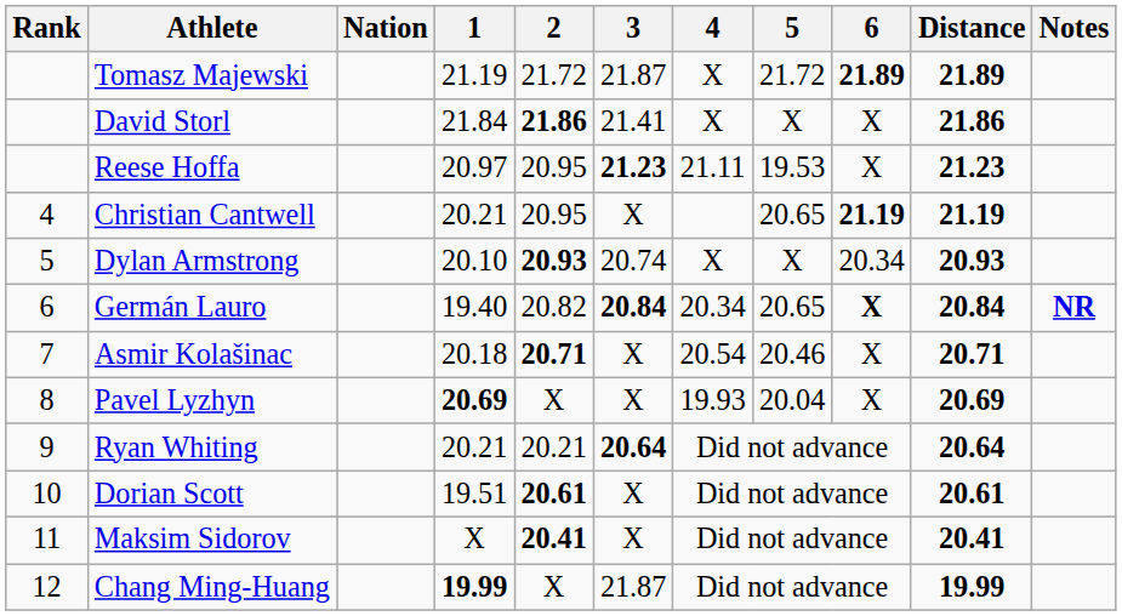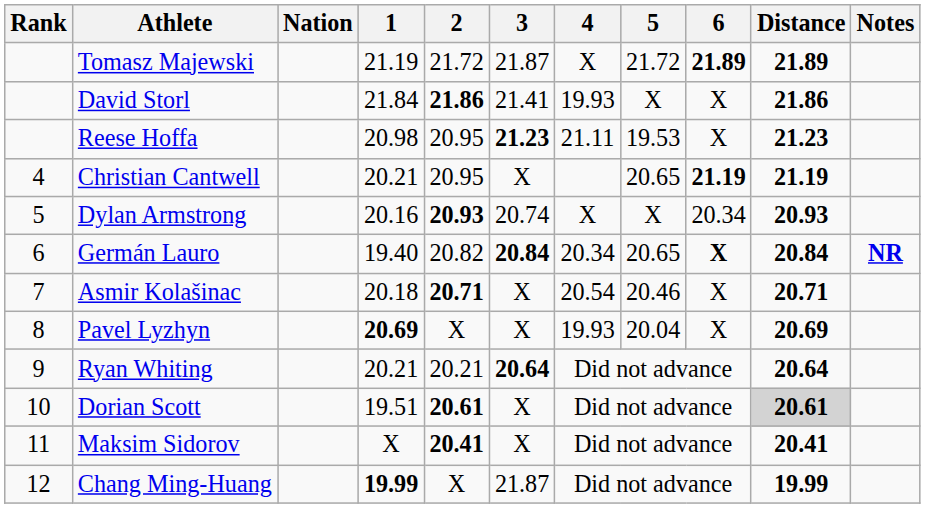David Storl | 4: X -> 19.93
Reese Hoffa | 1: 20.97 -> 20.98
Dylan Armstrong | 1: 20.10 -> 20.16
Dorian Scott | Distance: no background -> lightgrey background
